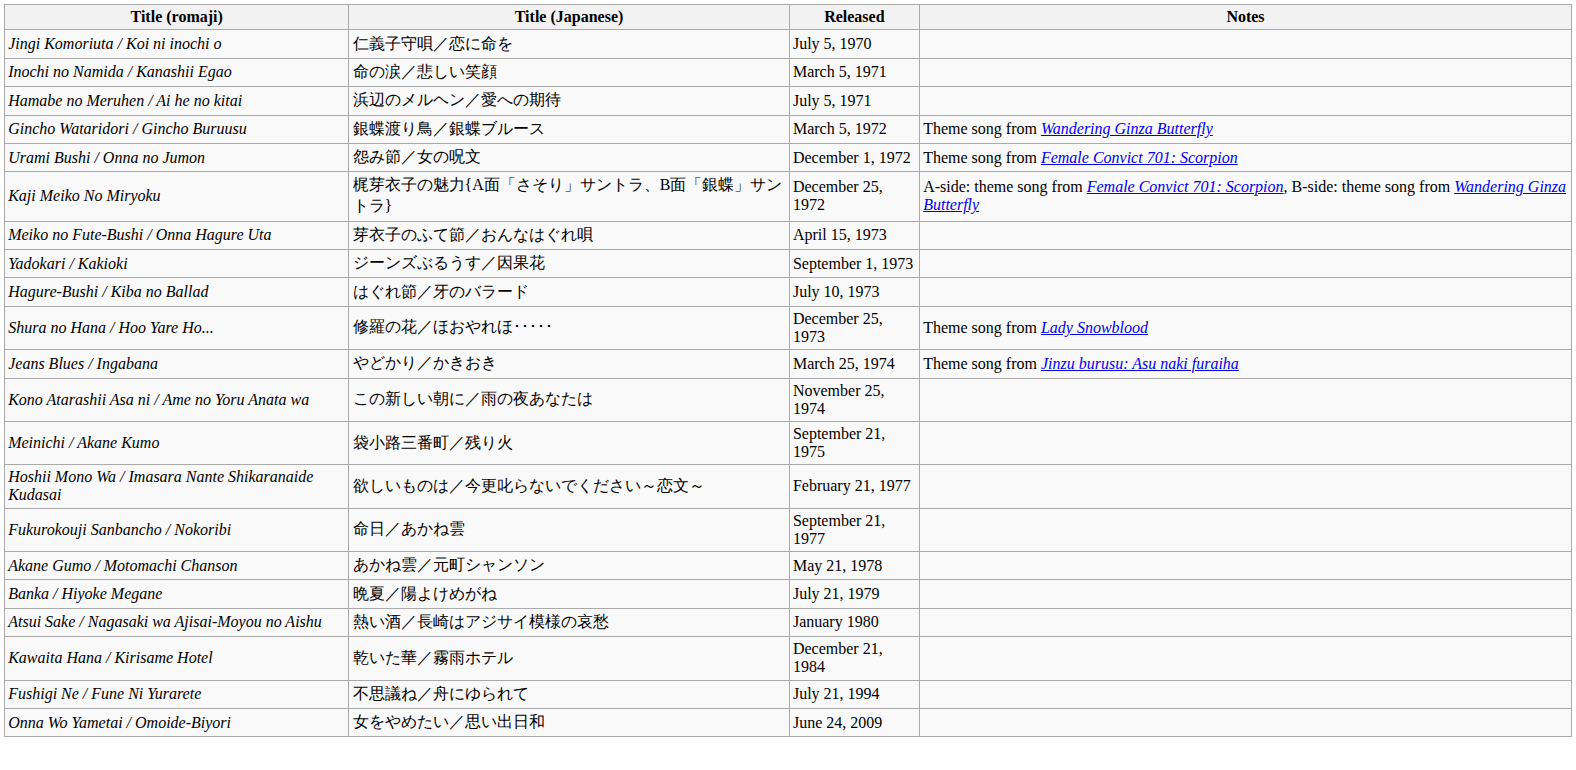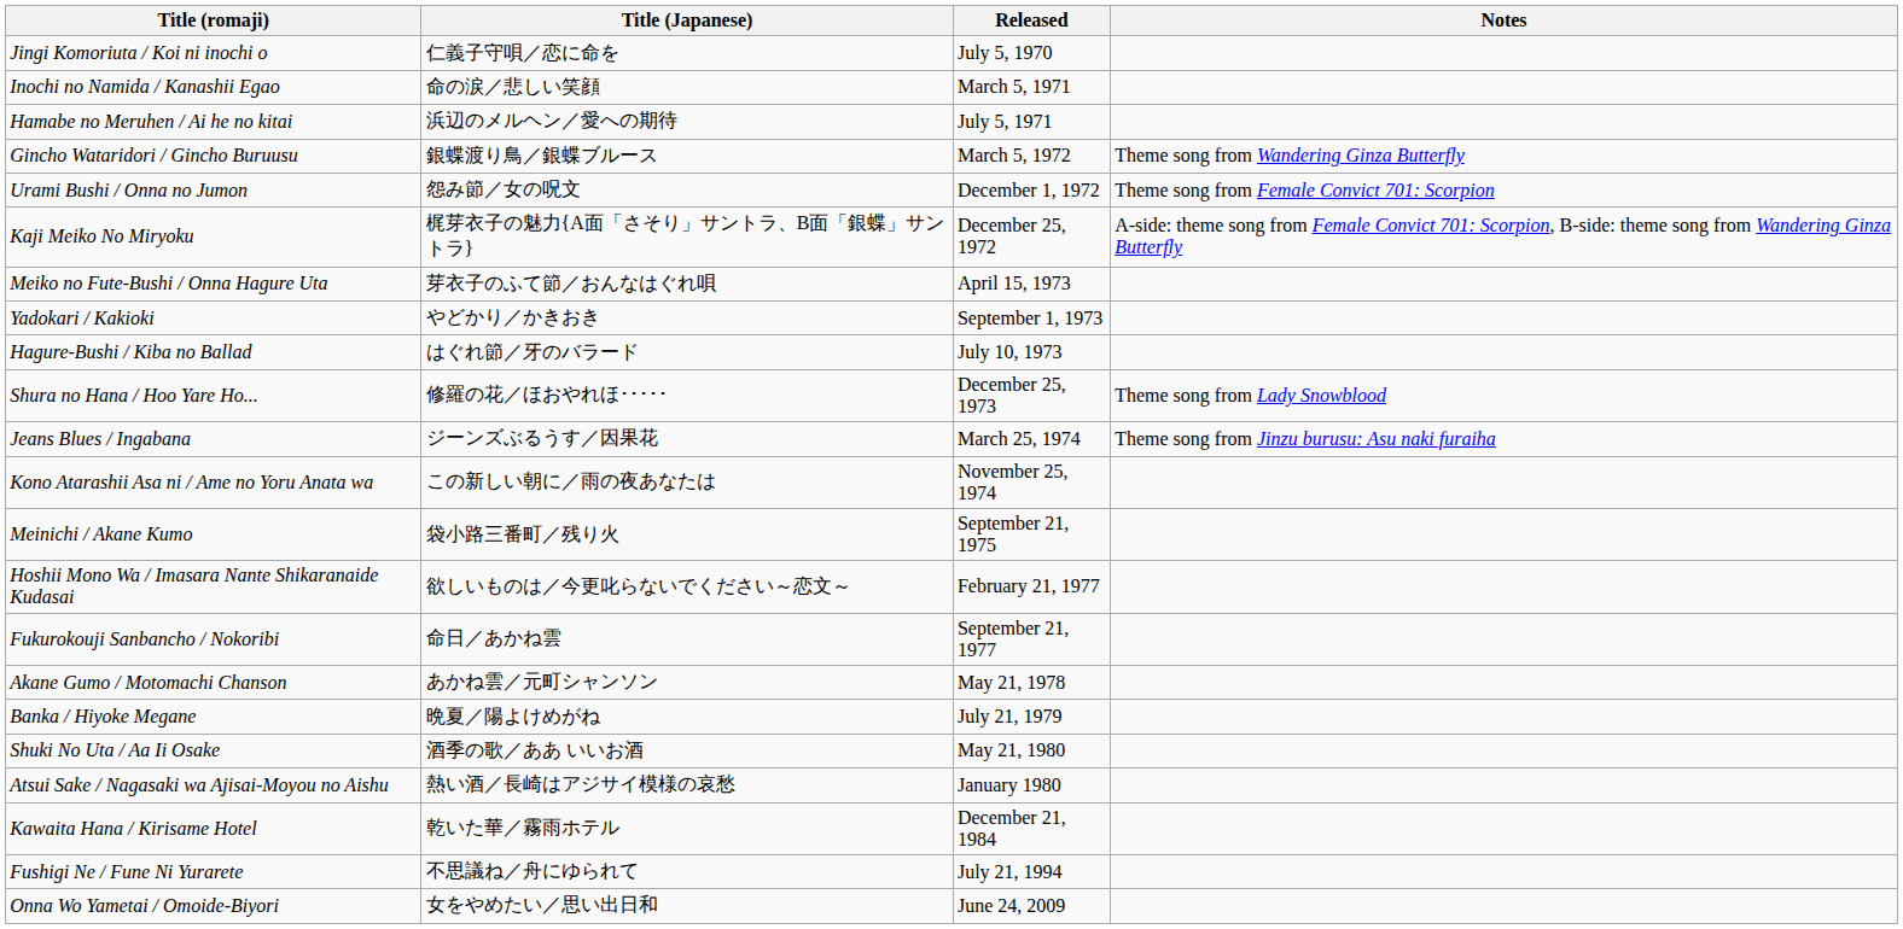Yadokari / Kakioki | Title (Japanese): ジーンズぶるうす／因果花 -> やどかり／かきおき
Jeans Blues / Ingabana | Title (Japanese): やどかり／かきおき -> ジーンズぶるうす／因果花
+ row: Shuki No Uta / Aa Ii Osake | 酒季の歌／ああ いいお酒 | May 21, 1980
